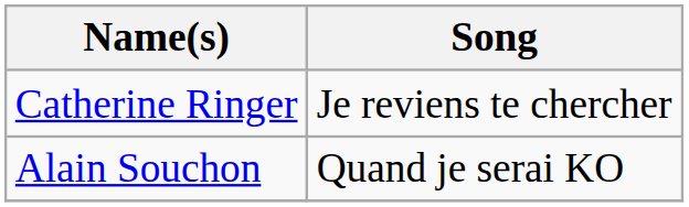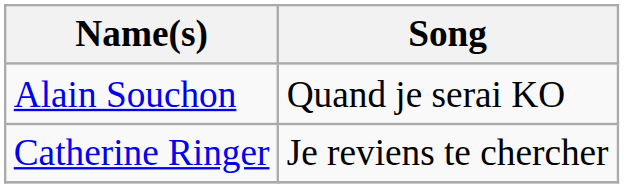rows swapped: Catherine Ringer <-> Alain Souchon
